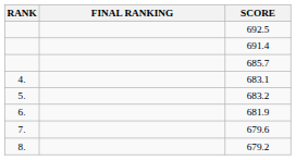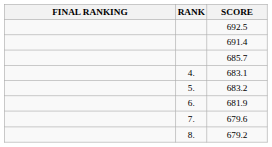columns swapped: RANK <-> FINAL RANKING
